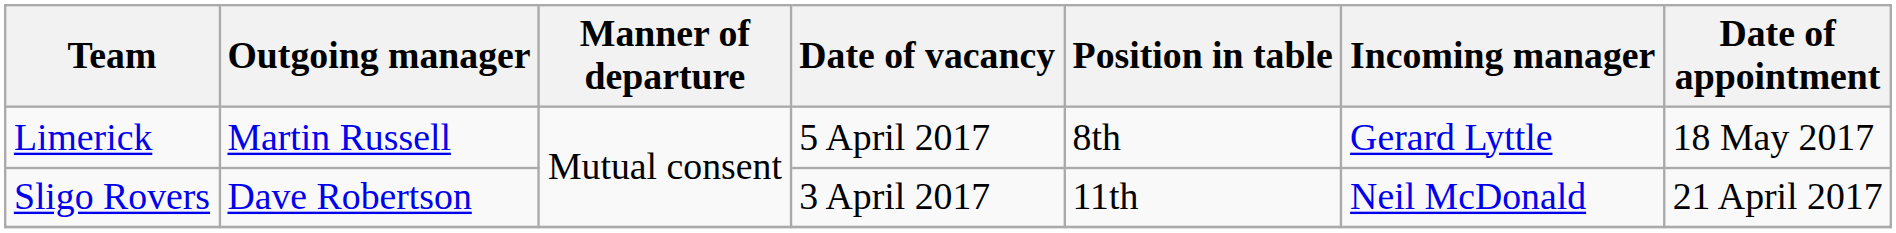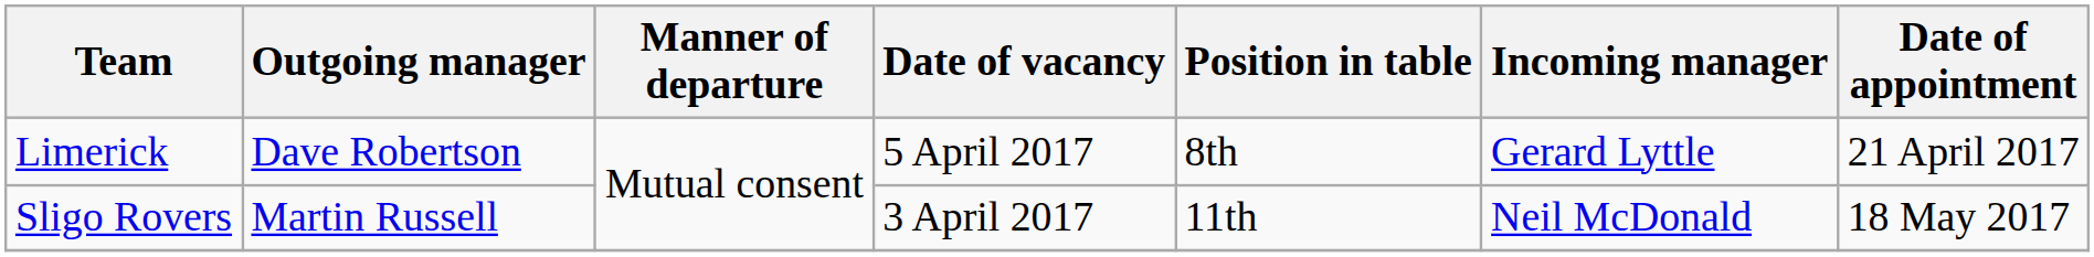Limerick | Outgoing manager: Martin Russell -> Dave Robertson
Limerick | Date of appointment: 18 May 2017 -> 21 April 2017
Sligo Rovers | Outgoing manager: Dave Robertson -> Martin Russell
Sligo Rovers | Date of appointment: 21 April 2017 -> 18 May 2017
